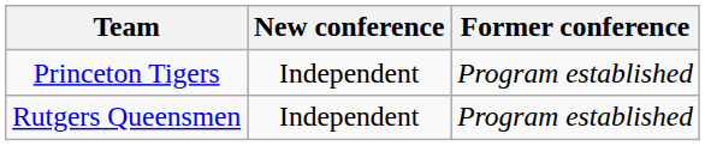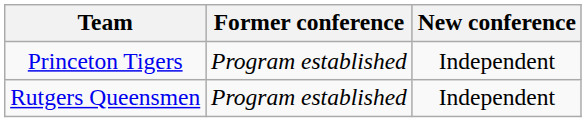columns swapped: Former conference <-> New conference
